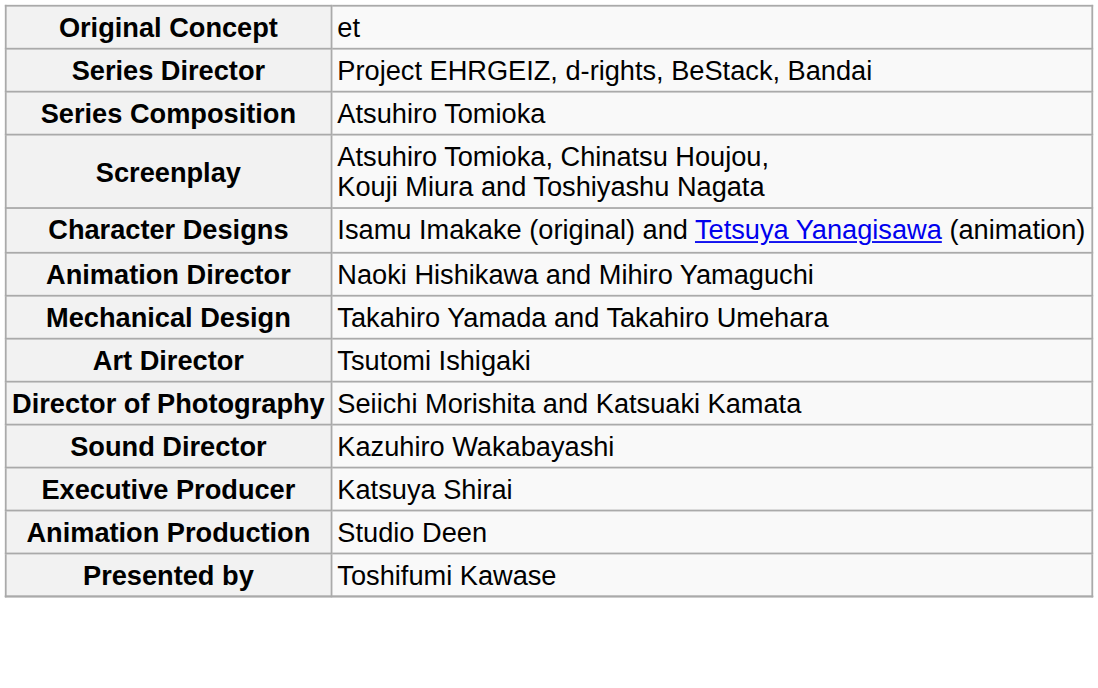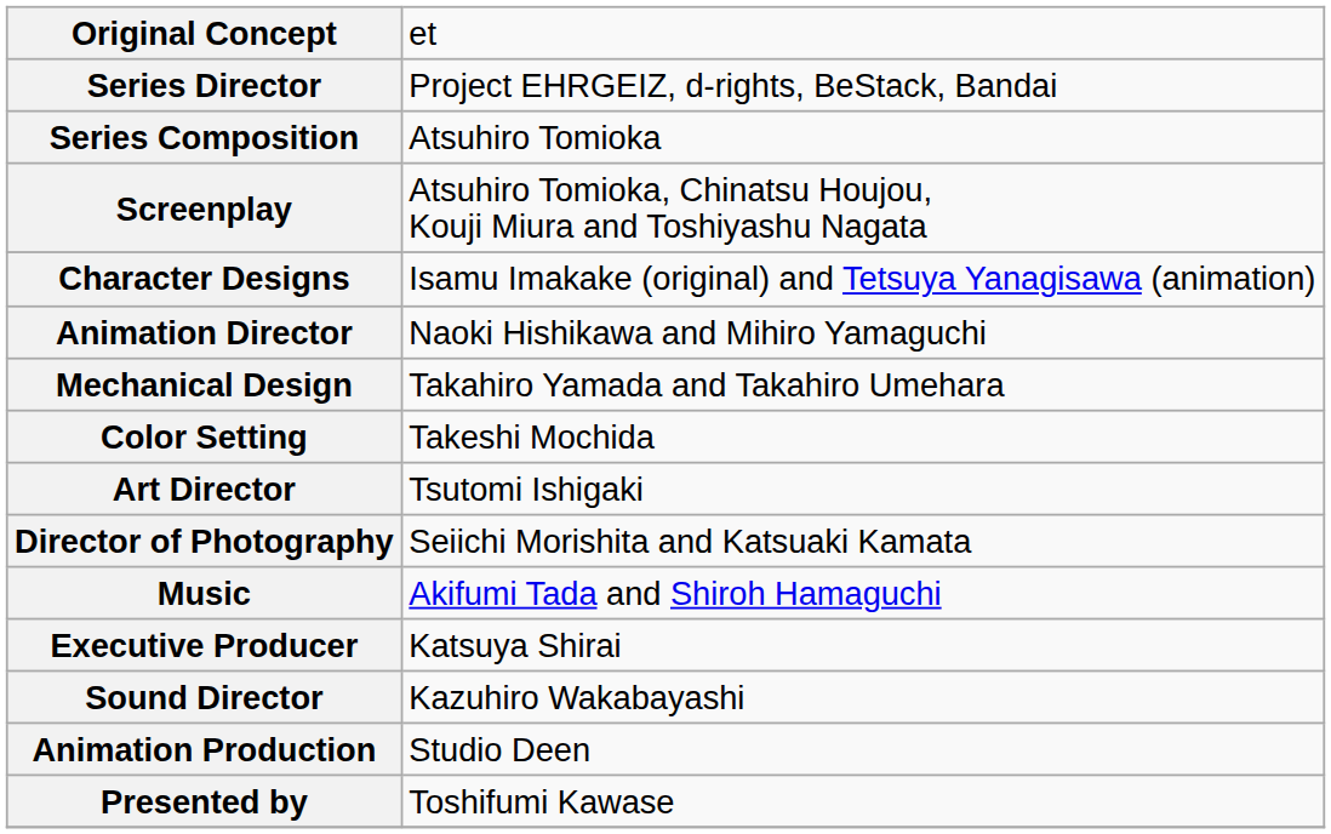+ row: Color Setting | Takeshi Mochida
+ row: Music | Akifumi Tada and Shiroh Hamaguchi
rows swapped: Sound Director <-> Executive Producer
